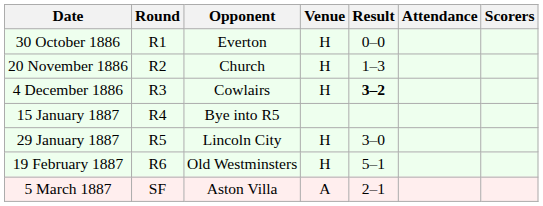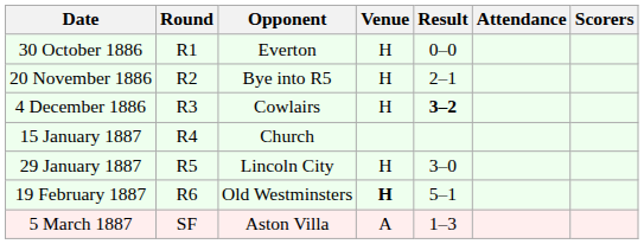20 November 1886 | Opponent: Church -> Bye into R5
20 November 1886 | Result: 1–3 -> 2–1
15 January 1887 | Opponent: Bye into R5 -> Church
19 February 1887 | Venue: normal -> bold
5 March 1887 | Result: 2–1 -> 1–3
